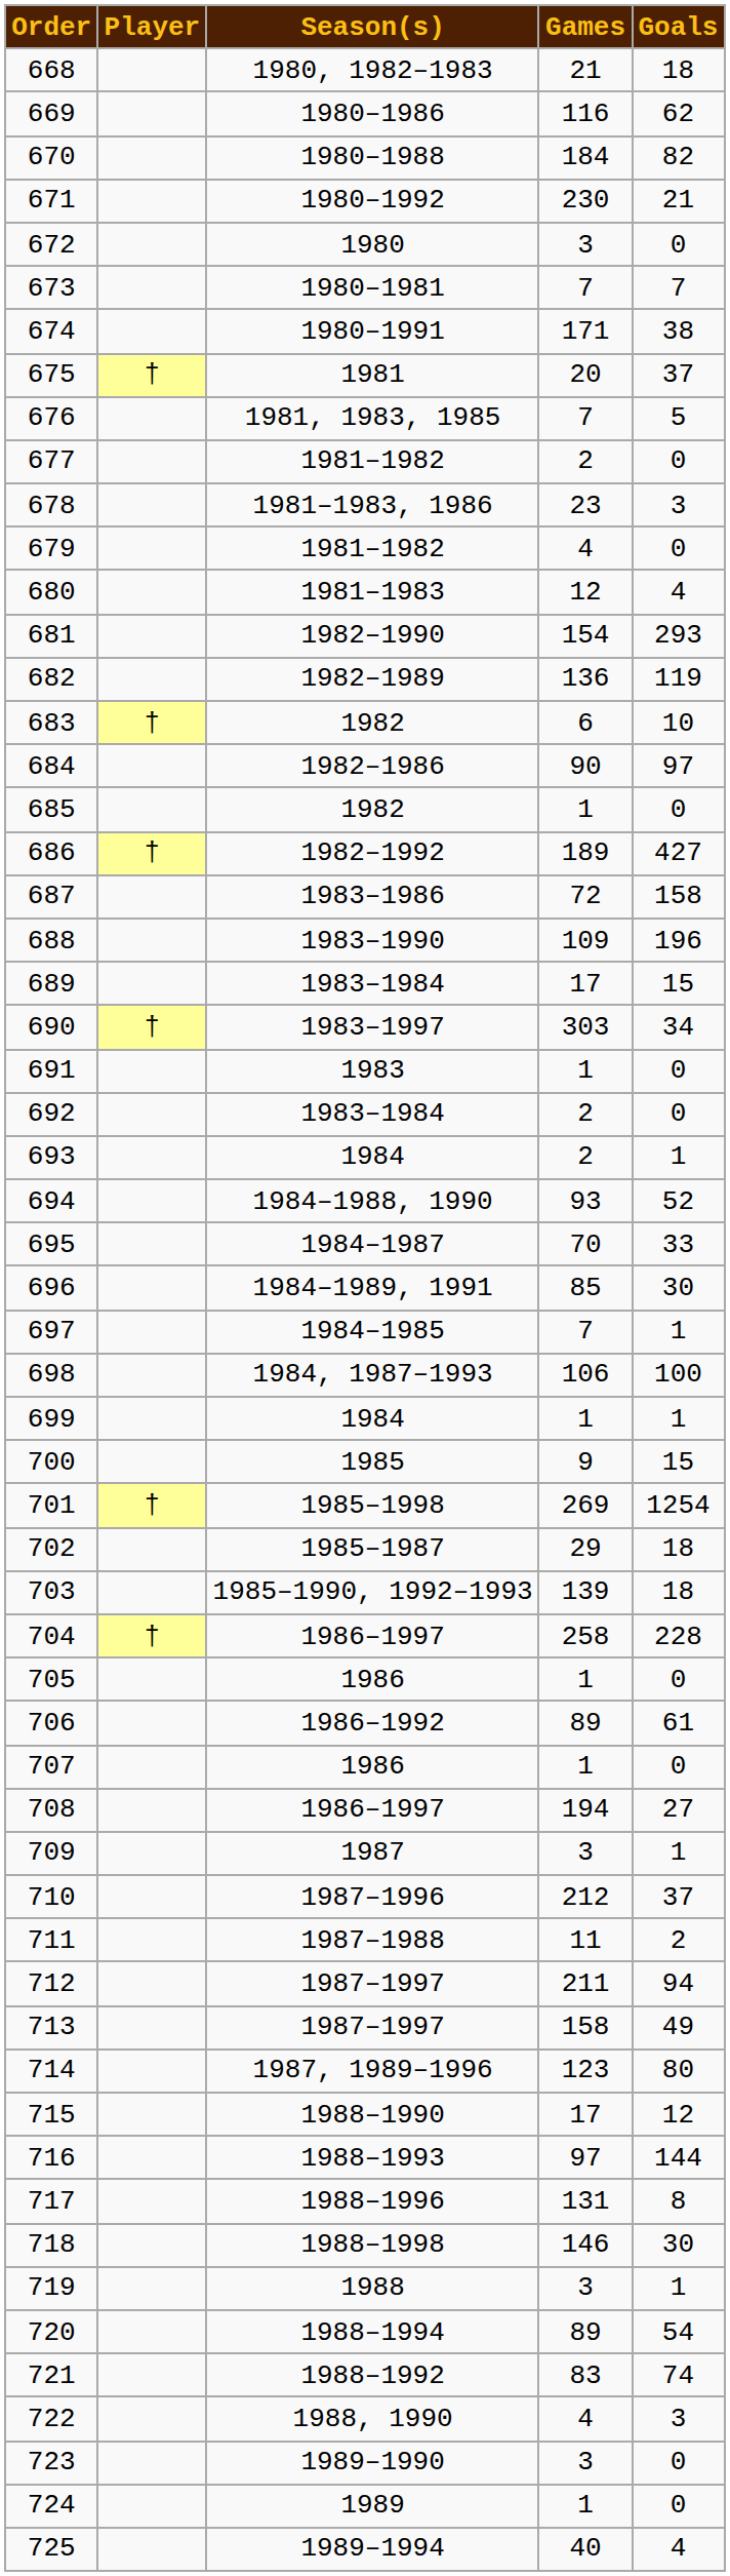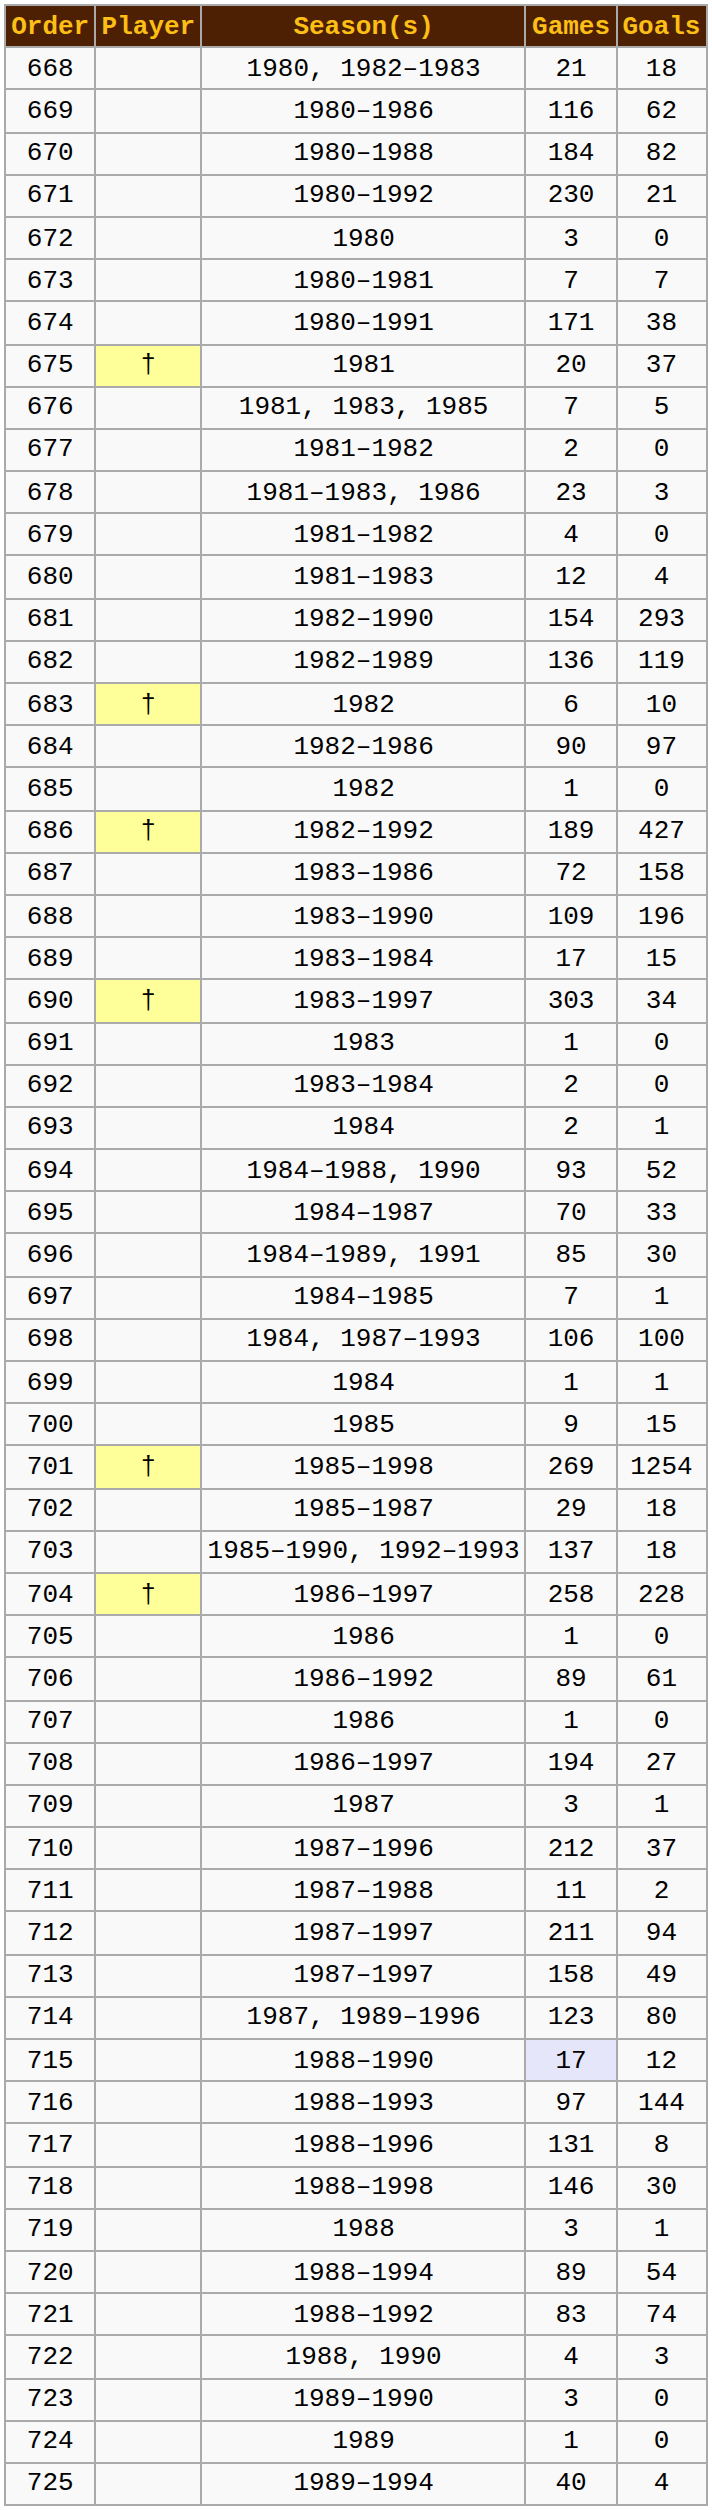703 | Games: 139 -> 137
715 | Games: no background -> lavender background
